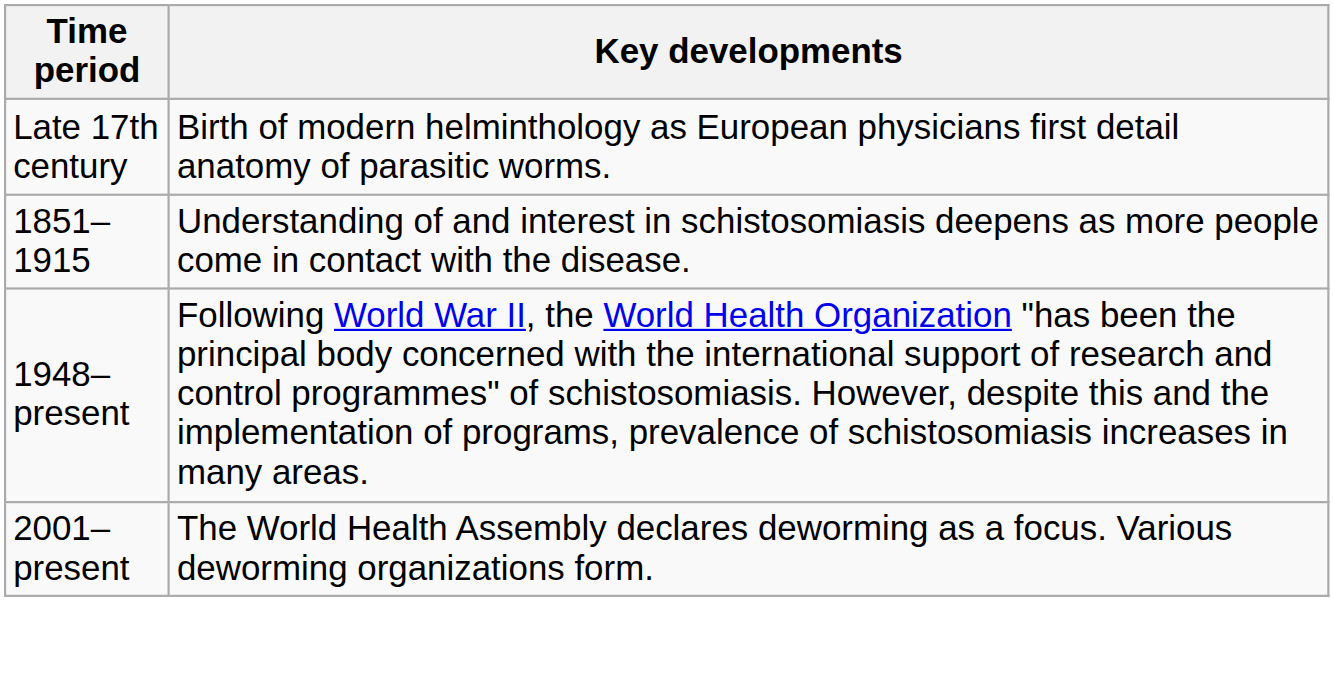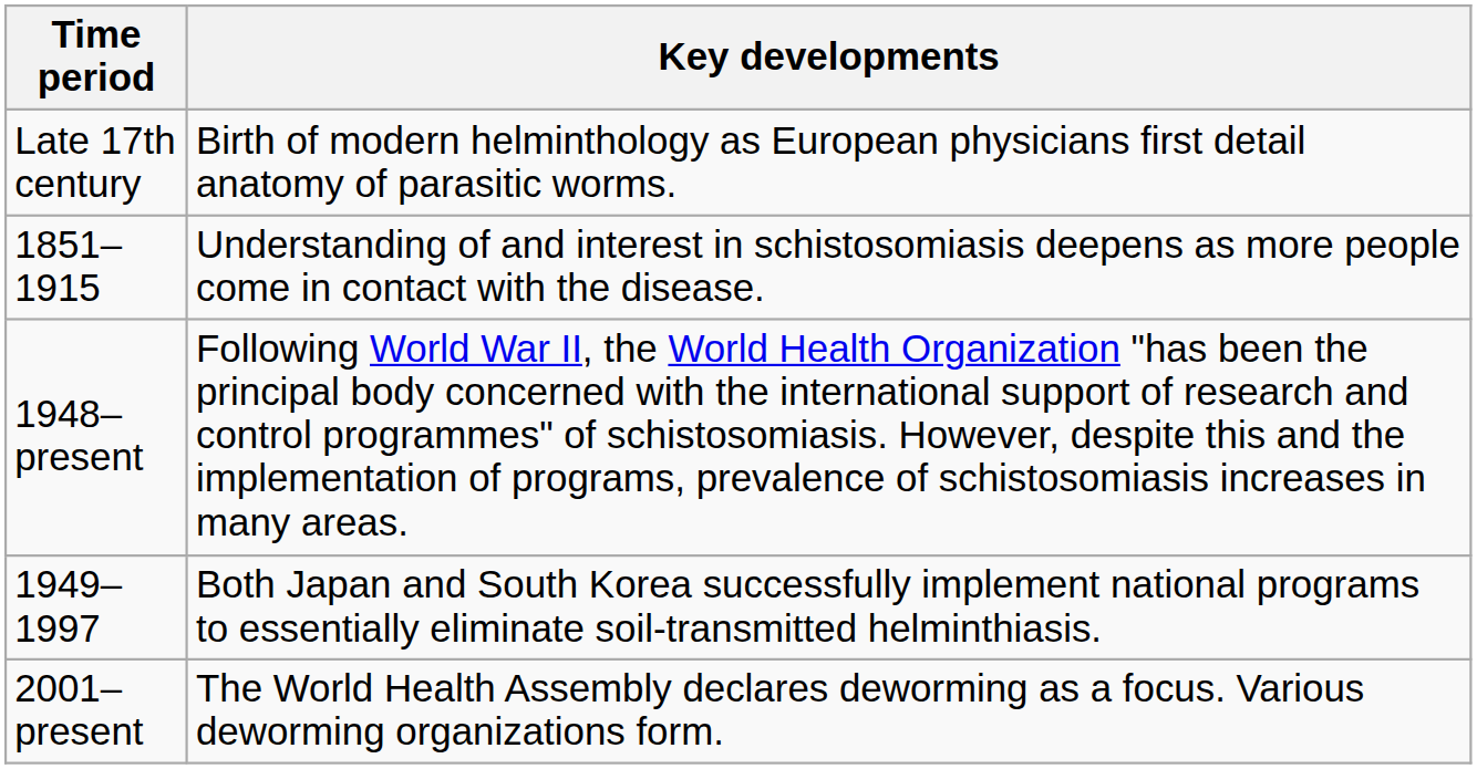+ row: 1949–1997 | Both Japan and South Korea successfully implement national programs to essentially eliminate soil-transmitted helminthiasis.
